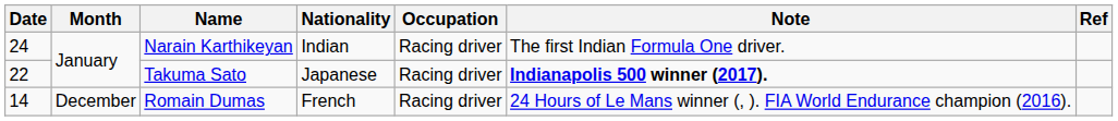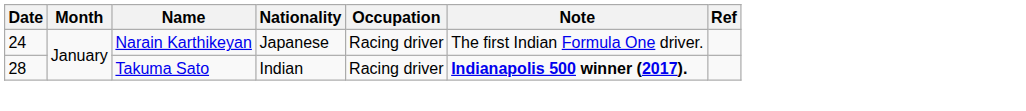Narain Karthikeyan | Nationality: Indian -> Japanese
Takuma Sato | Date: 22 -> 28
Takuma Sato | Nationality: Japanese -> Indian
- row: 14 | December | Romain Dumas | French | Racing driver | 24 Hours of Le Mans winner (, ). FIA World Endurance champion (2016).
